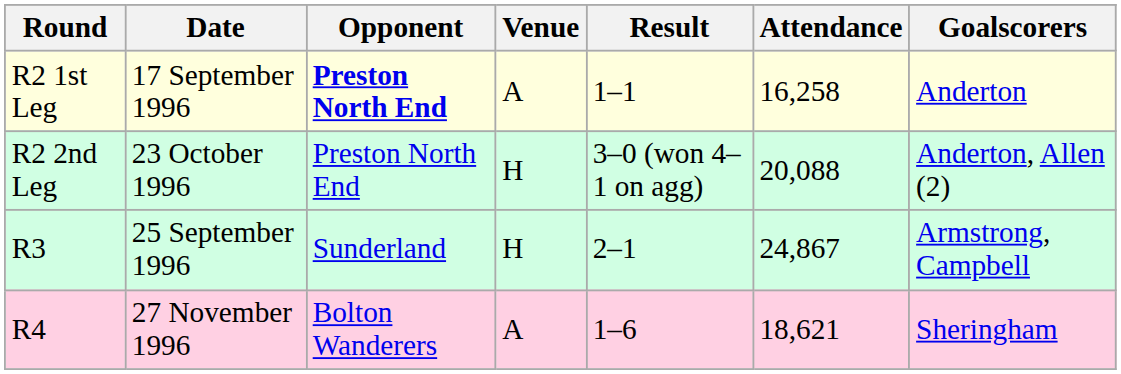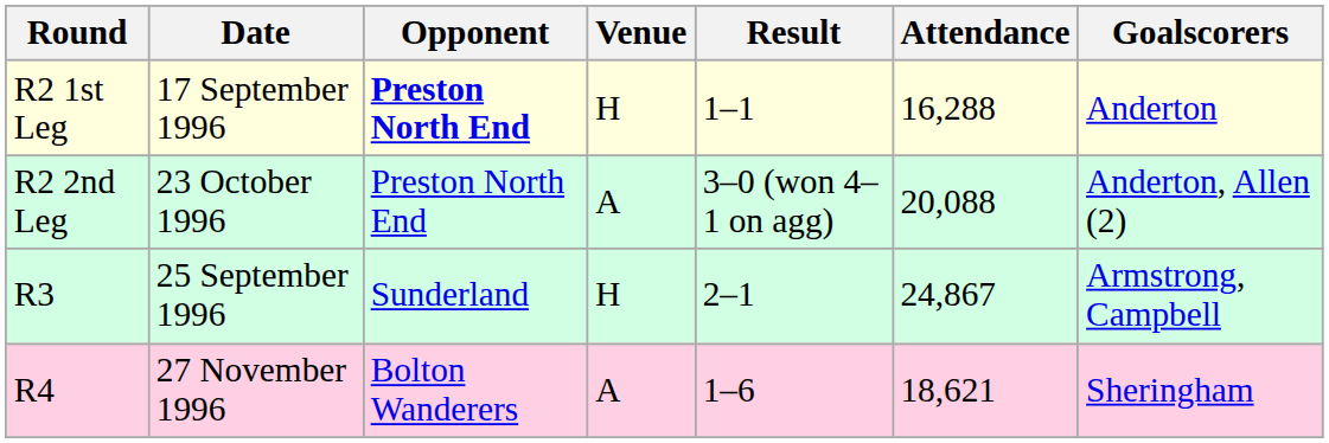R2 1st Leg | Venue: A -> H
R2 1st Leg | Attendance: 16,258 -> 16,288
R2 2nd Leg | Venue: H -> A
